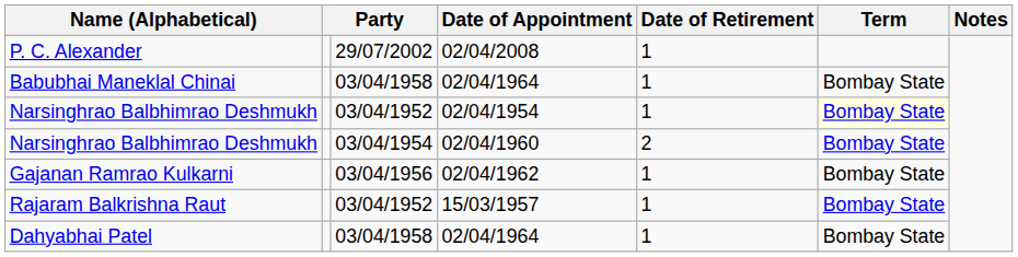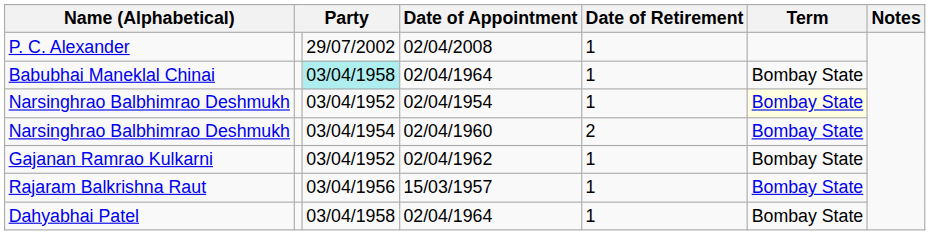Babubhai Maneklal Chinai | column 3: no background -> paleturquoise background
Gajanan Ramrao Kulkarni | column 3: 03/04/1956 -> 03/04/1952
Rajaram Balkrishna Raut | column 3: 03/04/1952 -> 03/04/1956
